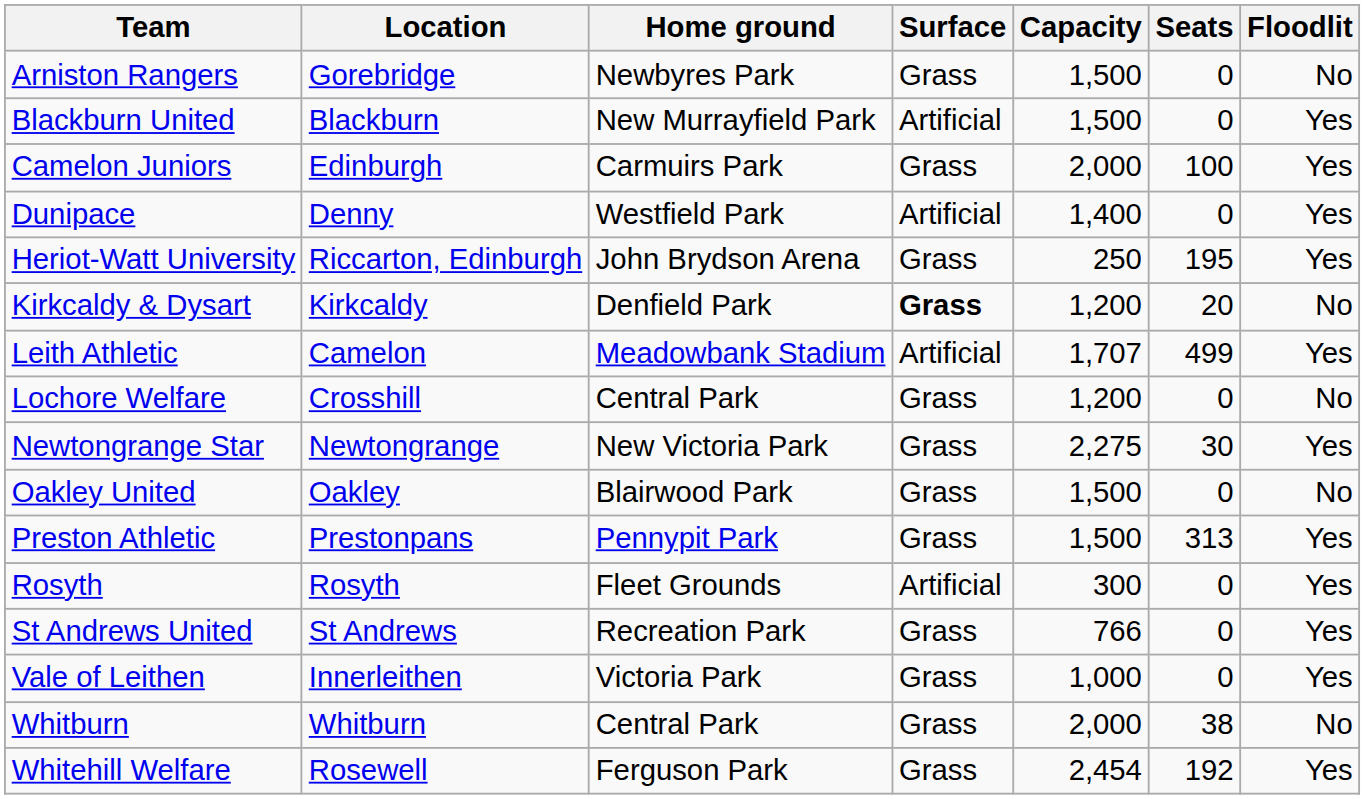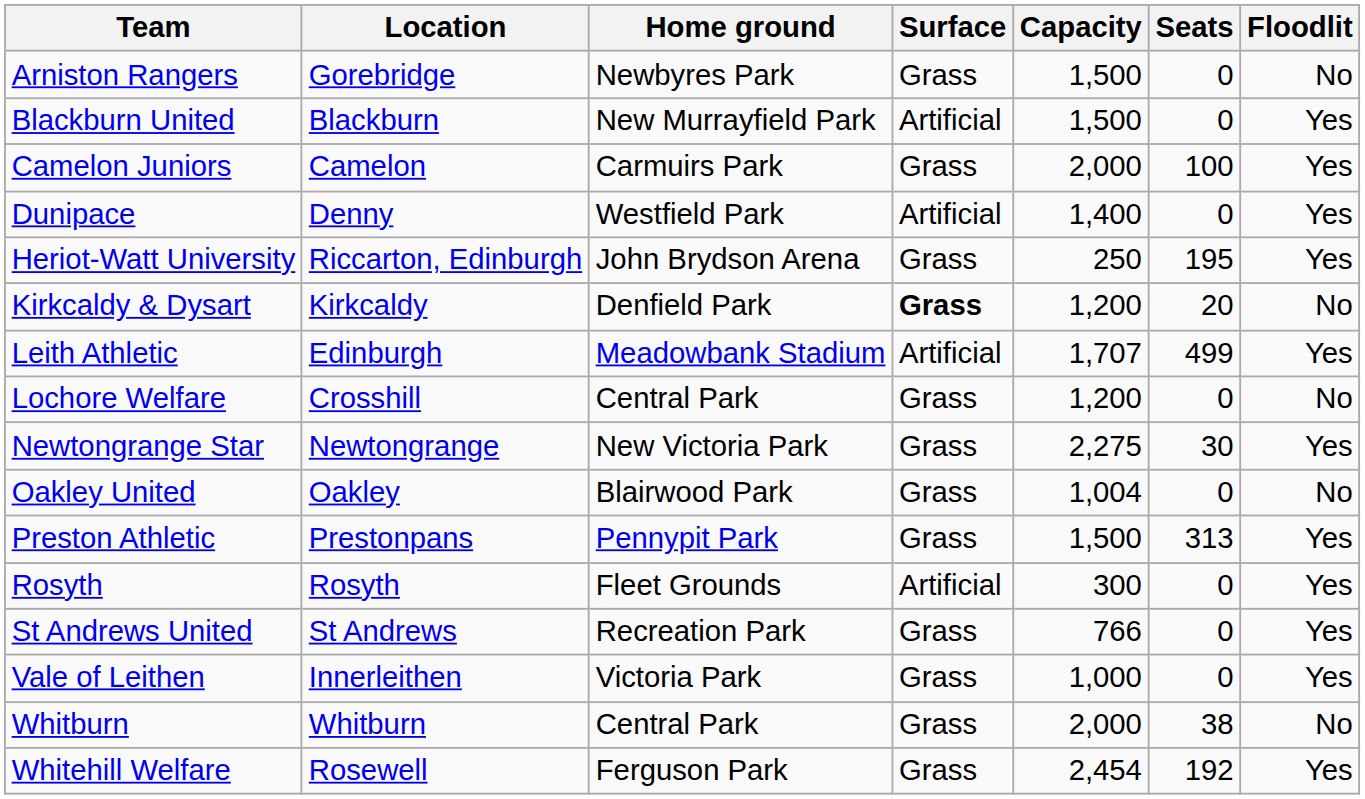Camelon Juniors | Location: Edinburgh -> Camelon
Leith Athletic | Location: Camelon -> Edinburgh
Oakley United | Capacity: 1,500 -> 1,004
